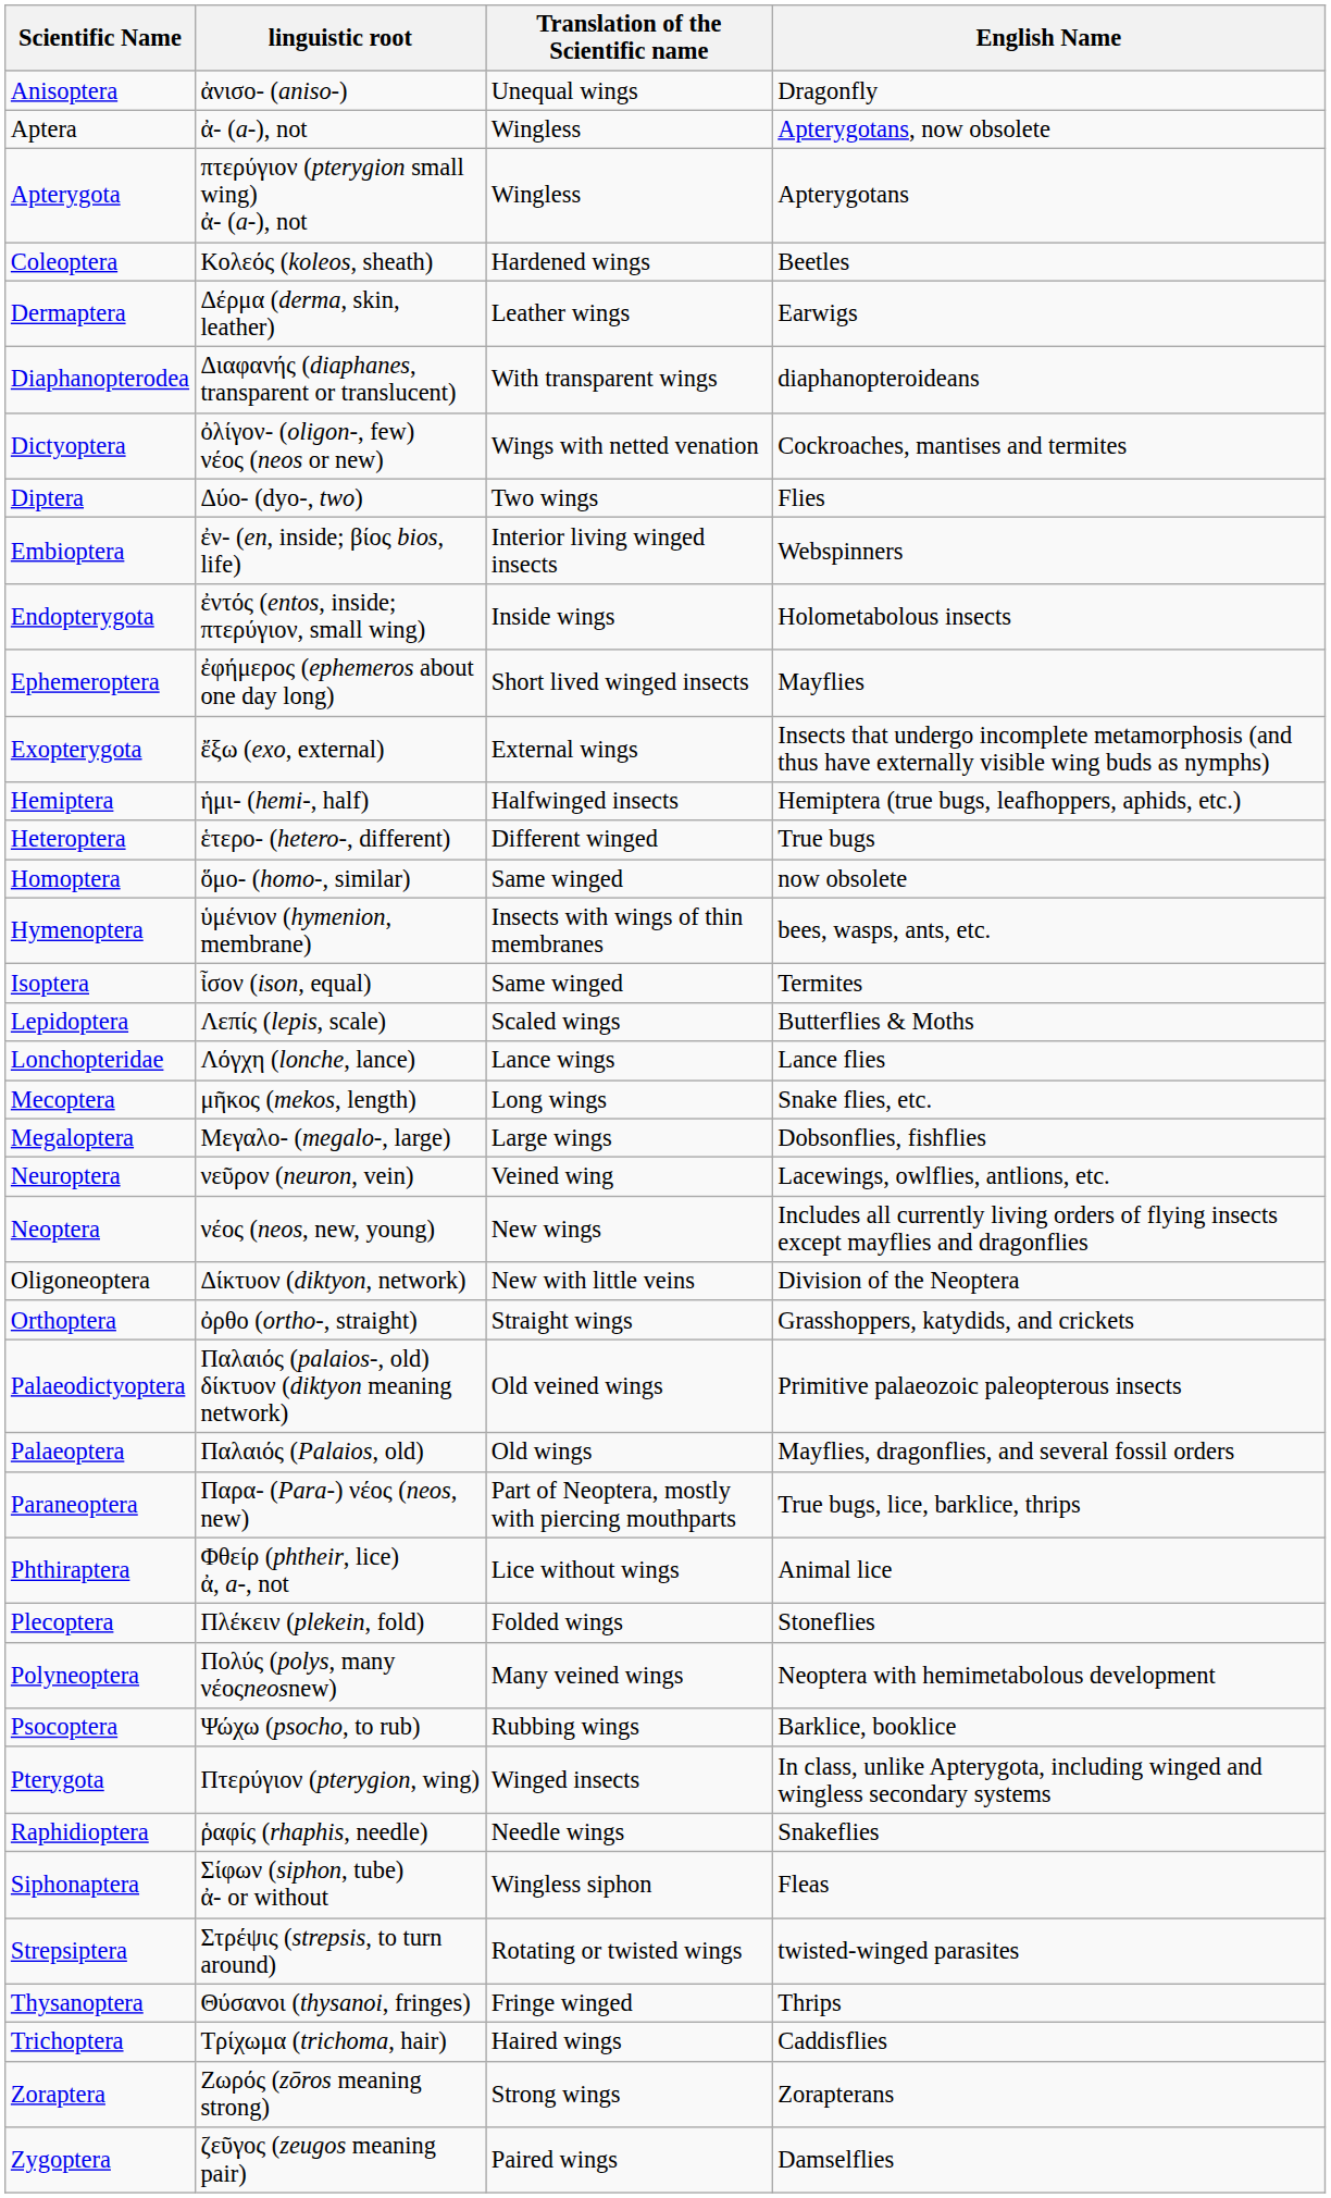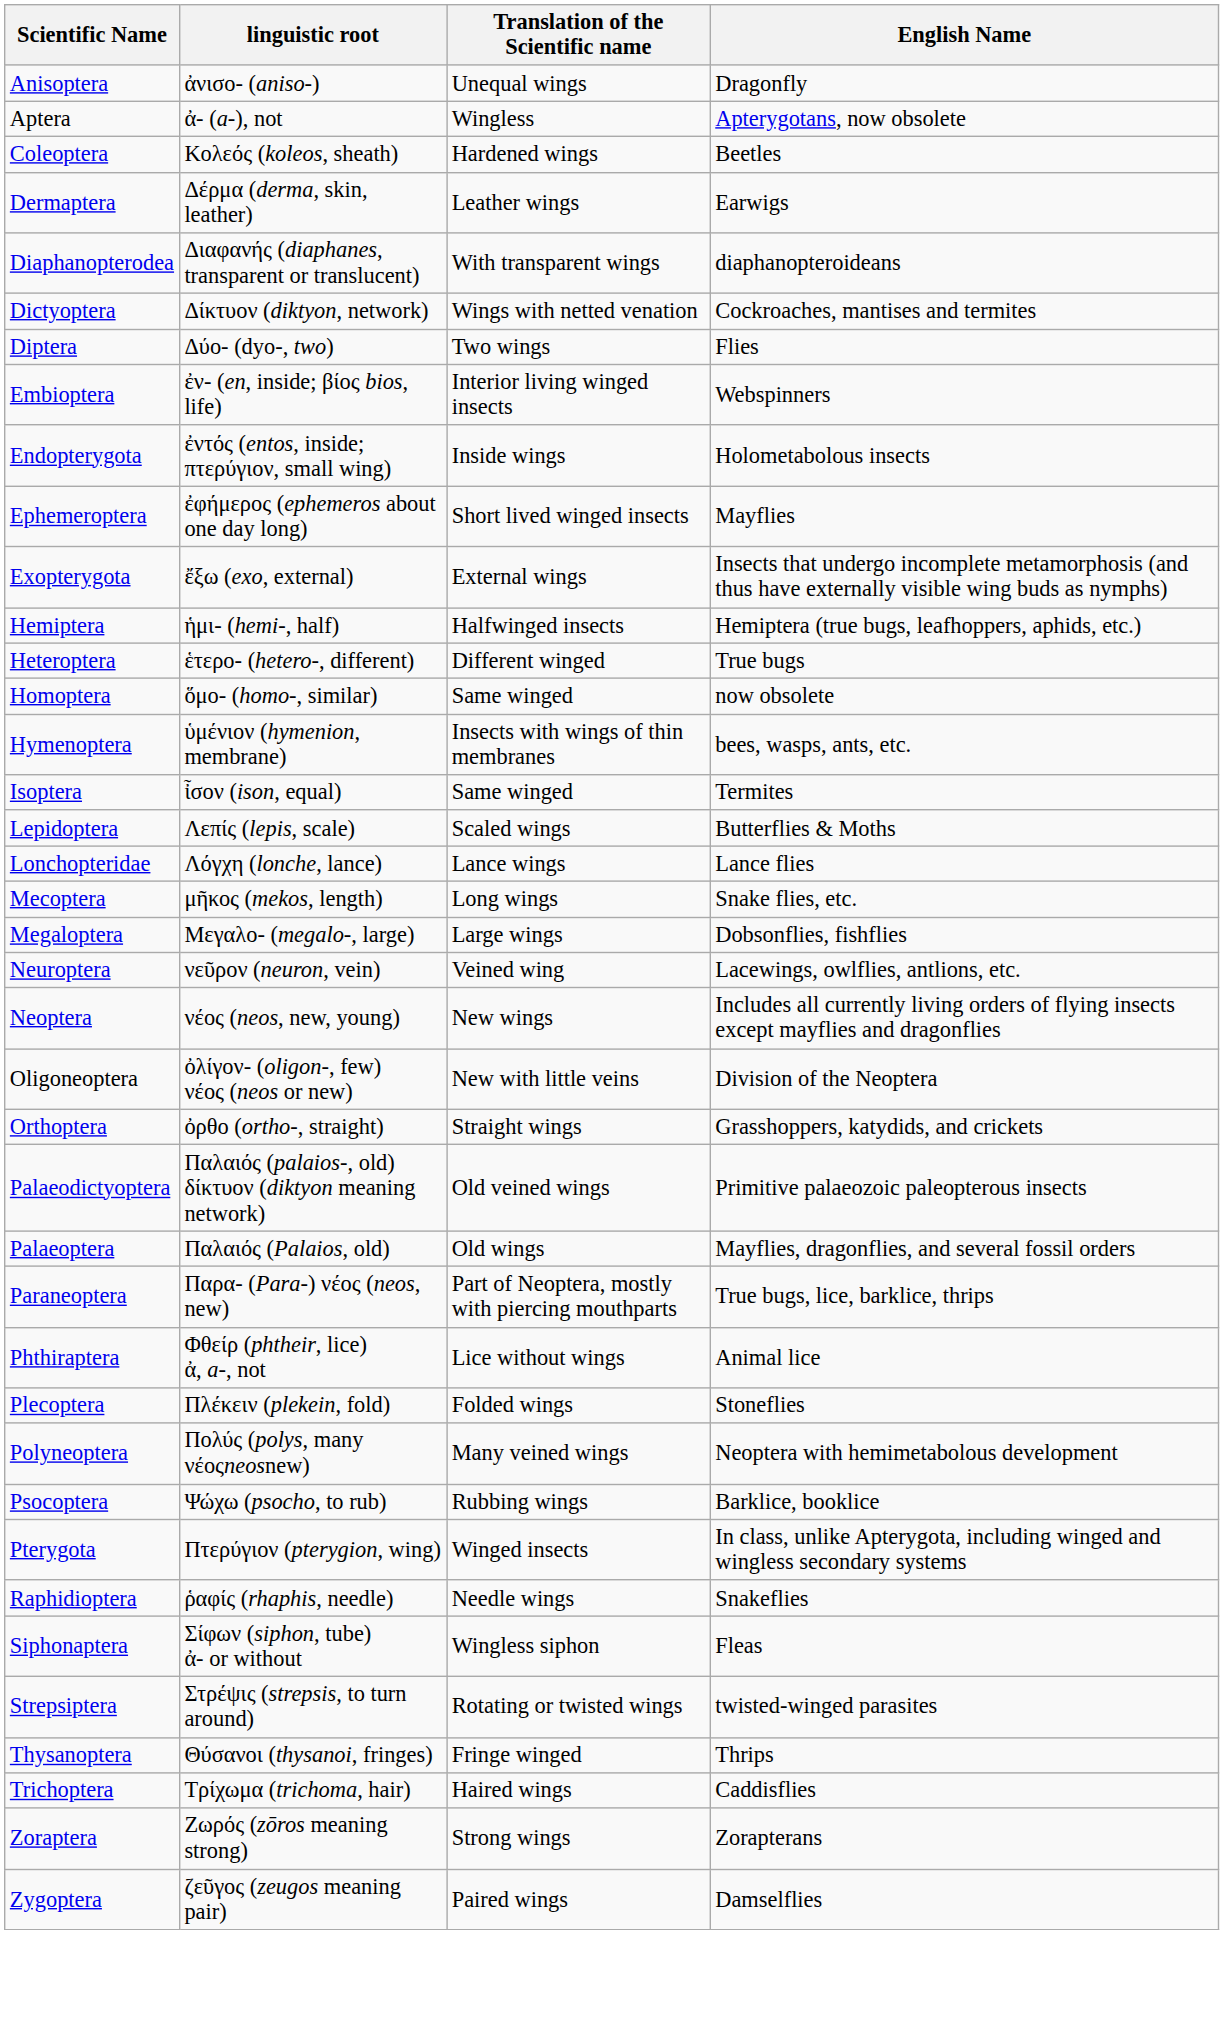- row: Apterygota | πτερύγιον (pterygion small wing) ἀ- (a-), not | Wingless | Apterygotans
Dictyoptera | linguistic root: ὀλίγον- (oligon-, few) νέος (neos or new) -> Δίκτυον (diktyon, network)
Oligoneoptera | linguistic root: Δίκτυον (diktyon, network) -> ὀλίγον- (oligon-, few) νέος (neos or new)
